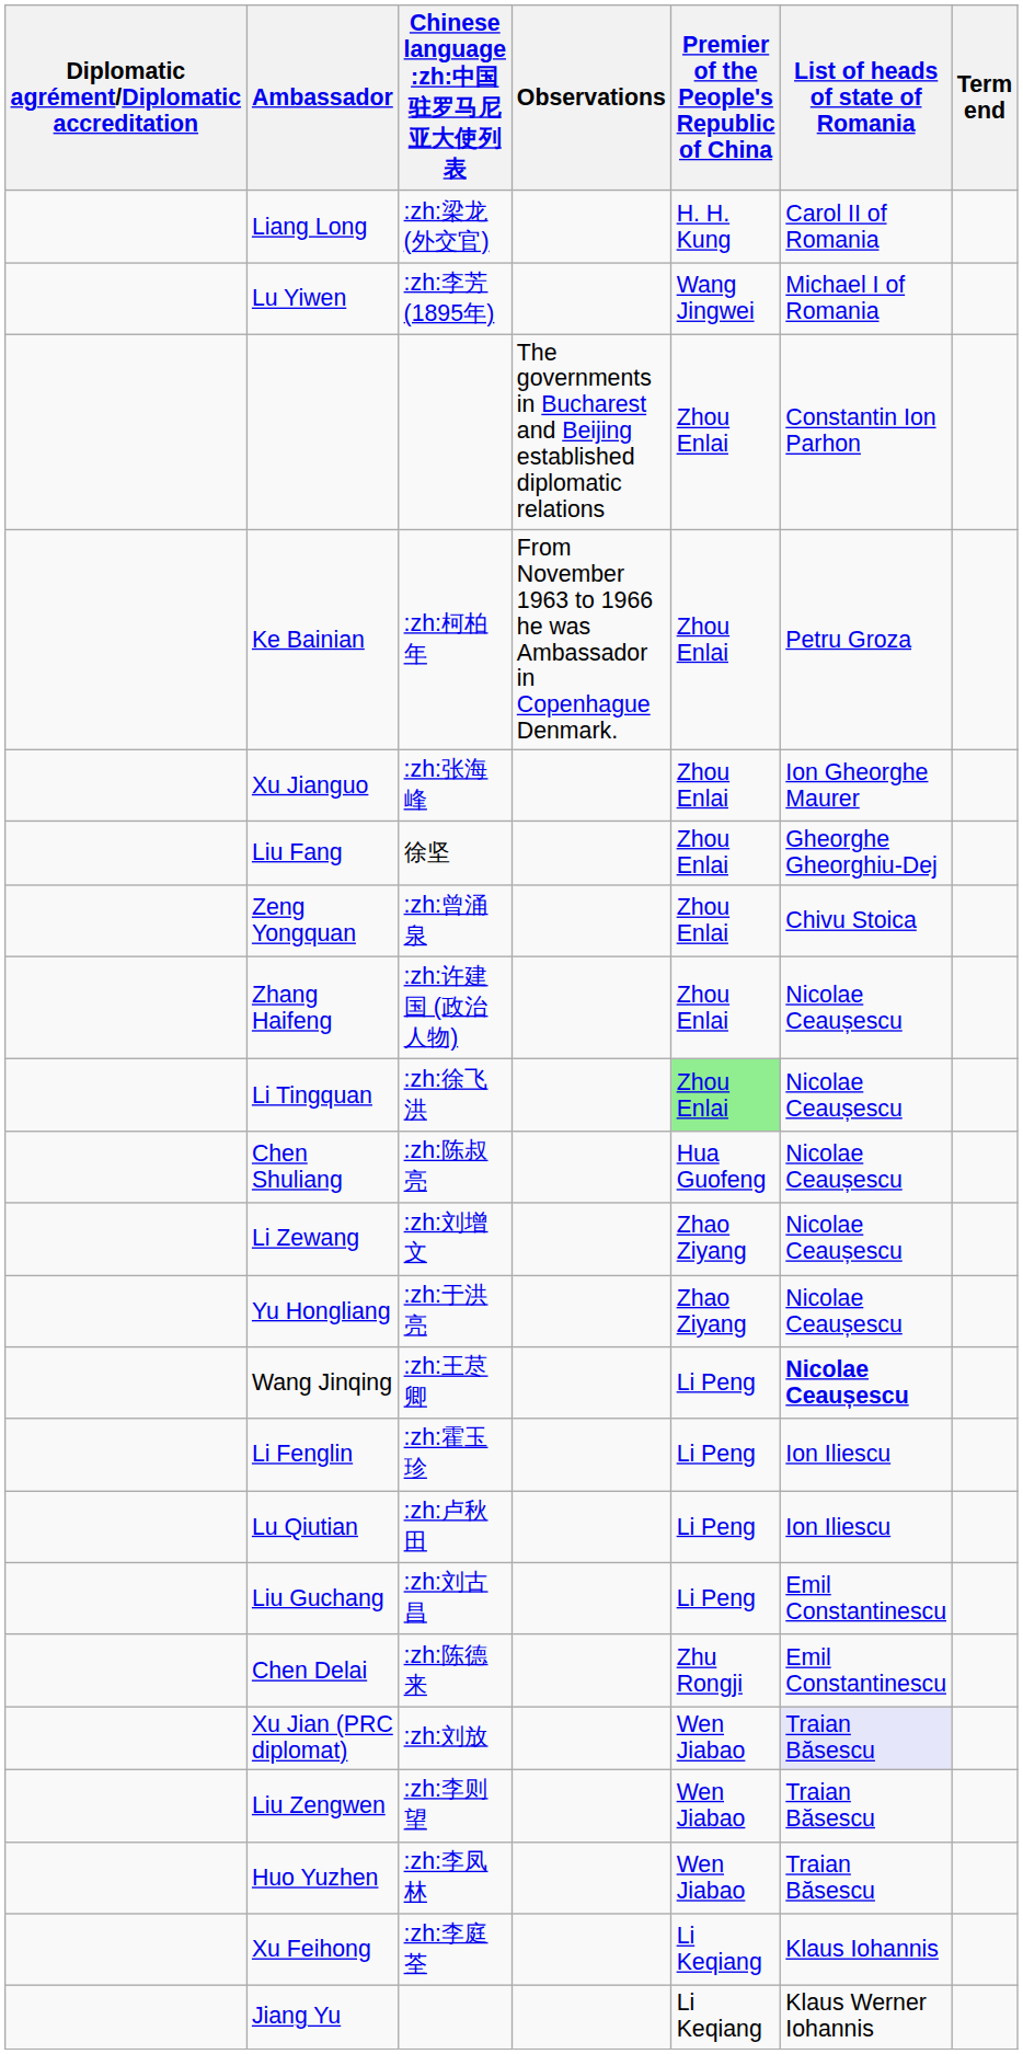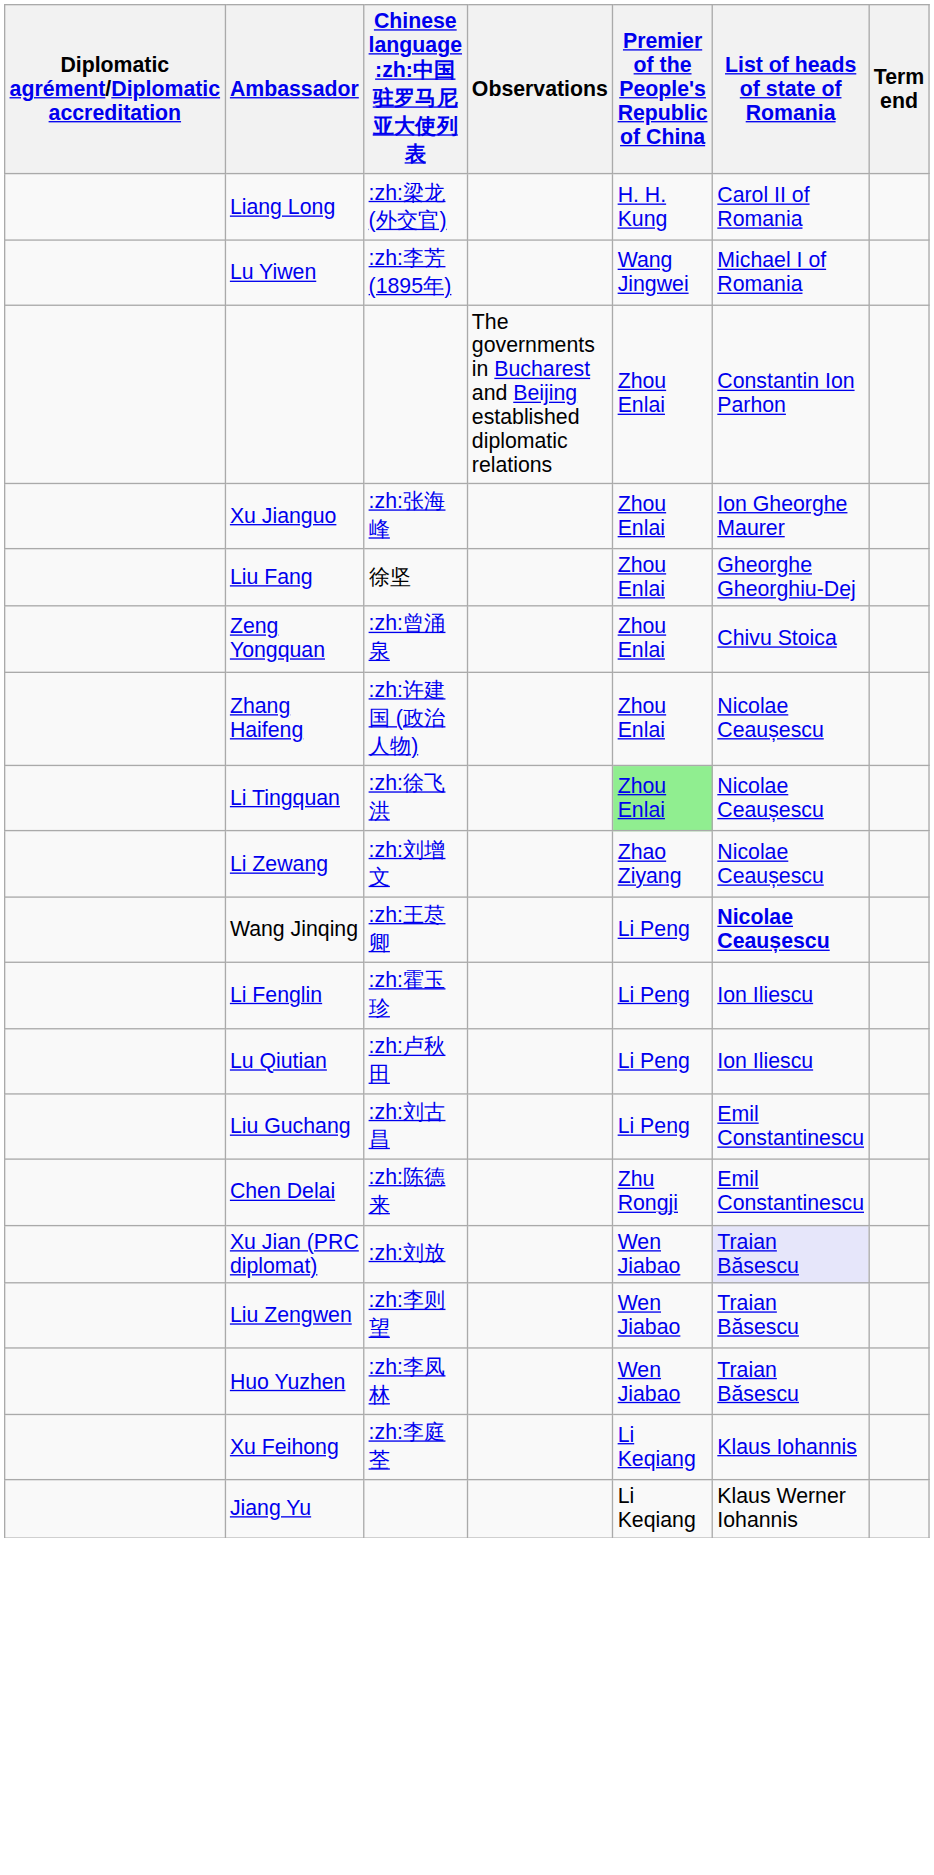- row: Ke Bainian | :zh:柯柏年 | From November 1963 to 1966 he was Ambassador in Copenhague Denmark. | Zhou Enlai | Petru Groza
- row: Chen Shuliang | :zh:陈叔亮 | Hua Guofeng | Nicolae Ceaușescu
- row: Yu Hongliang | :zh:于洪亮 | Zhao Ziyang | Nicolae Ceaușescu
